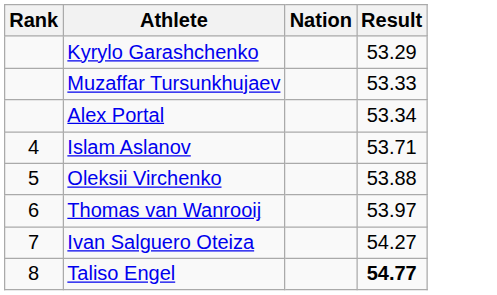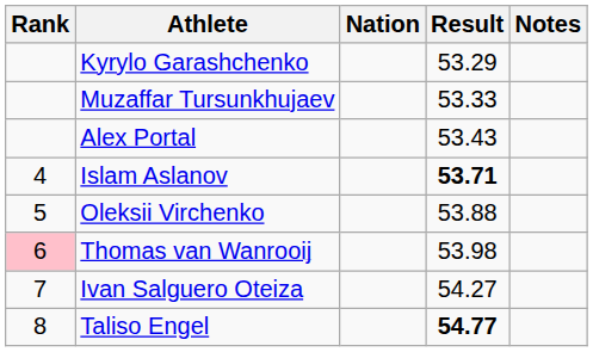+ column: Notes
Alex Portal | Result: 53.34 -> 53.43
Islam Aslanov | Result: normal -> bold
Thomas van Wanrooij | Rank: no background -> pink background
Thomas van Wanrooij | Result: 53.97 -> 53.98
